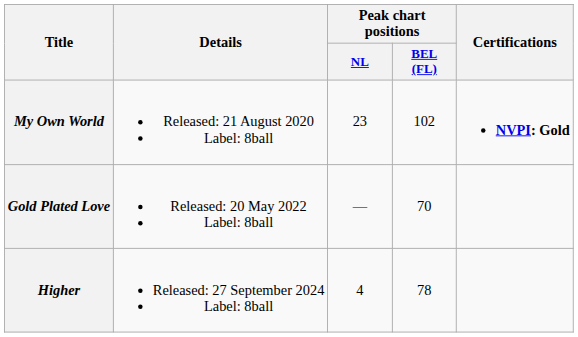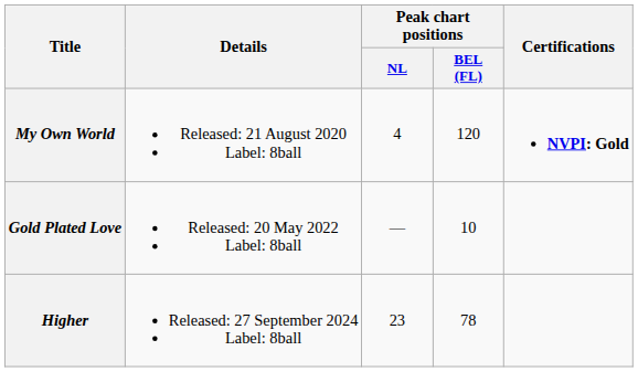My Own World | Peak chart positions / NL: 23 -> 4
My Own World | Peak chart positions / BEL (FL): 102 -> 120
Gold Plated Love | Peak chart positions / BEL (FL): 70 -> 10
Higher | Peak chart positions / NL: 4 -> 23
